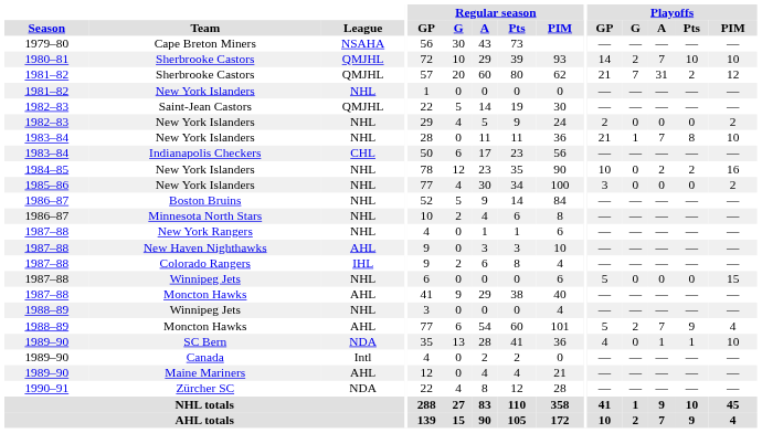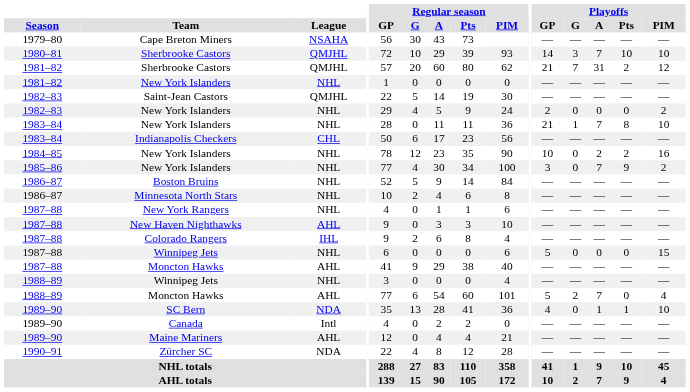1980–81 / Sherbrooke Castors | Playoffs / G: 2 -> 3
1985–86 / New York Islanders | Playoffs / A: 0 -> 7
1985–86 / New York Islanders | Playoffs / Pts: 0 -> 9
1988–89 / Moncton Hawks | Playoffs / Pts: 9 -> 0
